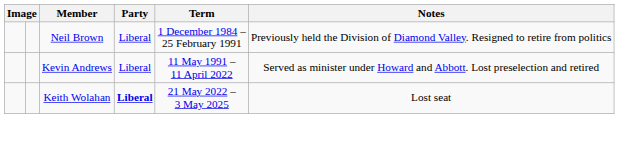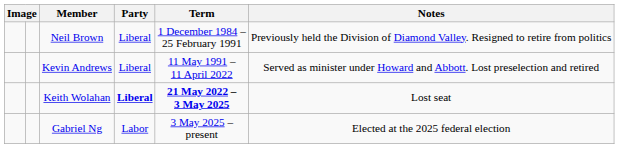Keith Wolahan | Term: normal -> bold
+ row: Gabriel Ng | Labor | 3 May 2025 – present | Elected at the 2025 federal election
